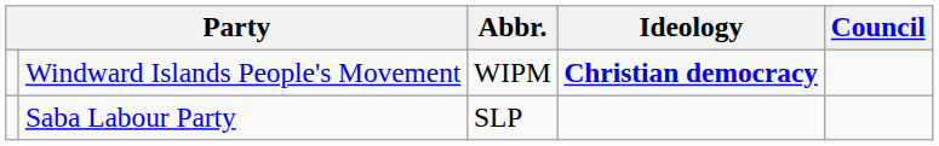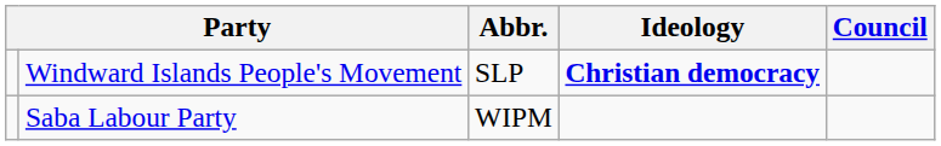Windward Islands People's Movement | Abbr.: WIPM -> SLP
Saba Labour Party | Abbr.: SLP -> WIPM
